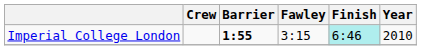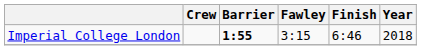Imperial College London | Finish: paleturquoise background -> no background
Imperial College London | Year: 2010 -> 2018
